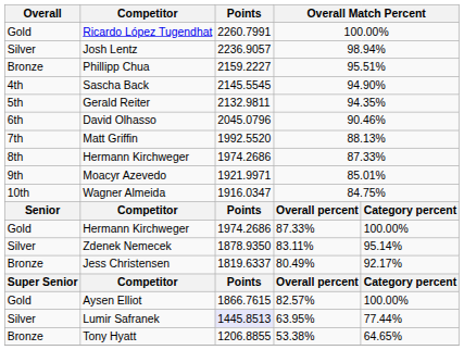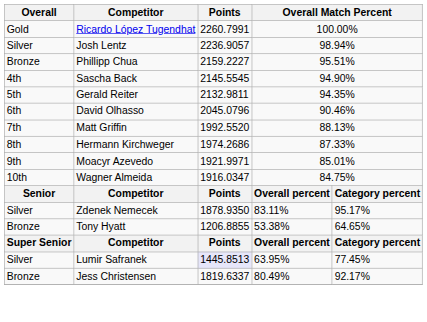- row: Gold | Hermann Kirchweger | 1974.2686 | 87.33% | 100.00%
Zdenek Nemecek | column 5: 95.14% -> 95.17%
rows swapped: Jess Christensen <-> Tony Hyatt
- row: Gold | Aysen Elliot | 1866.7615 | 82.57% | 100.00%
Lumir Safranek | column 5: 77.44% -> 77.45%
